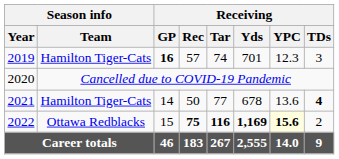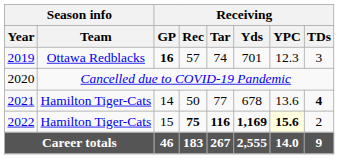2019 | Season info / Team: Hamilton Tiger-Cats -> Ottawa Redblacks
2022 | Season info / Team: Ottawa Redblacks -> Hamilton Tiger-Cats
